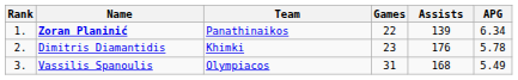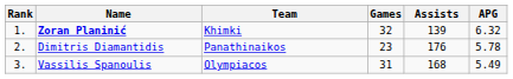Zoran Planinić | Team: Panathinaikos -> Khimki
Zoran Planinić | Games: 22 -> 32
Zoran Planinić | APG: 6.34 -> 6.32
Dimitris Diamantidis | Team: Khimki -> Panathinaikos
